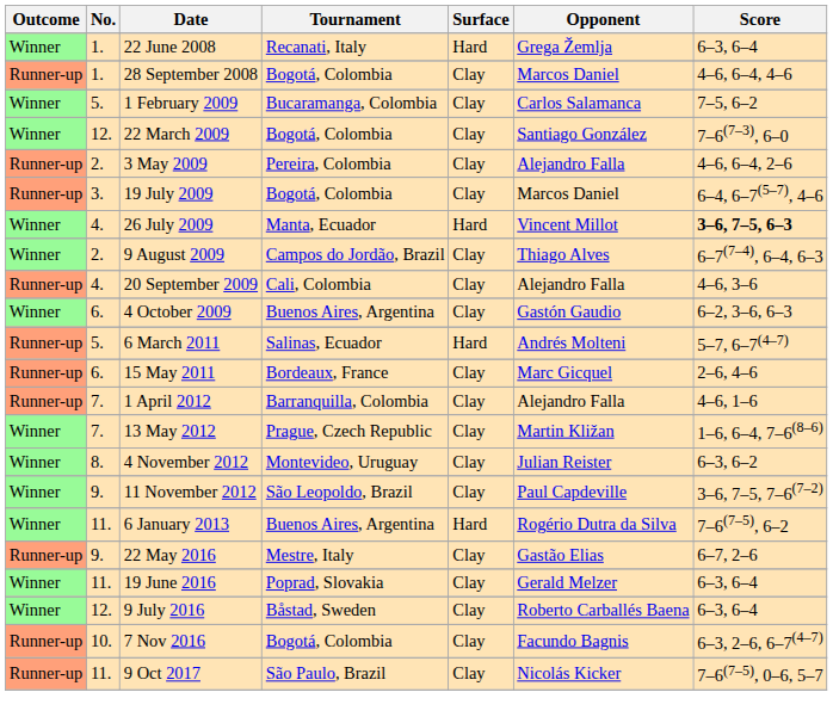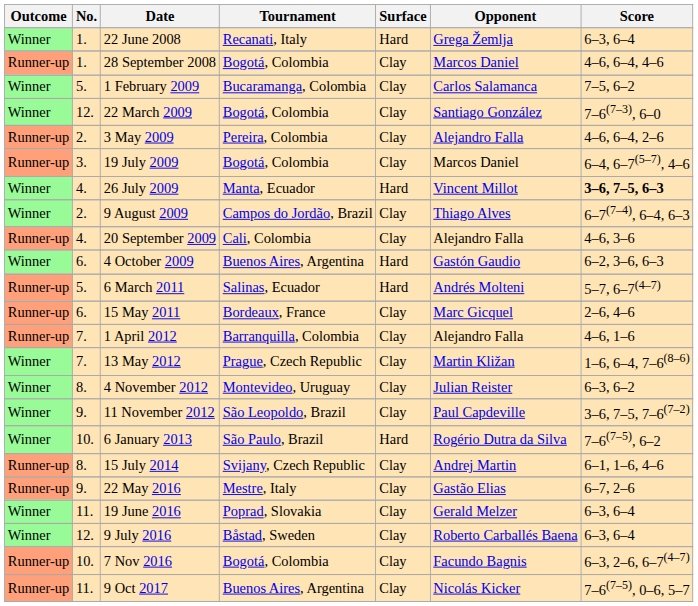4 October 2009 | Surface: Clay -> Hard
6 January 2013 | No.: 11. -> 10.
6 January 2013 | Tournament: Buenos Aires, Argentina -> São Paulo, Brazil
+ row: Runner-up | 8. | 15 July 2014 | Svijany, Czech Republic | Clay | Andrej Martin | 6–1, 1–6, 4–6
9 Oct 2017 | Tournament: São Paulo, Brazil -> Buenos Aires, Argentina
